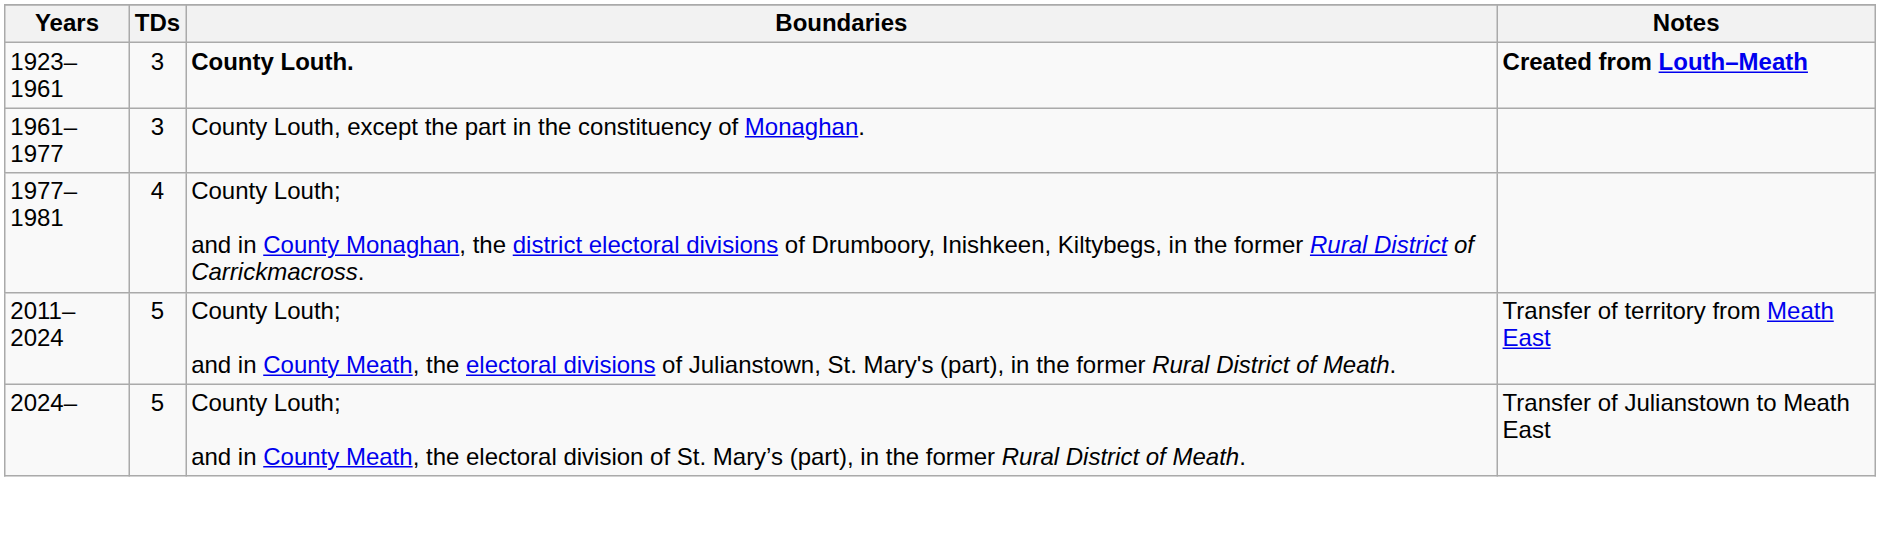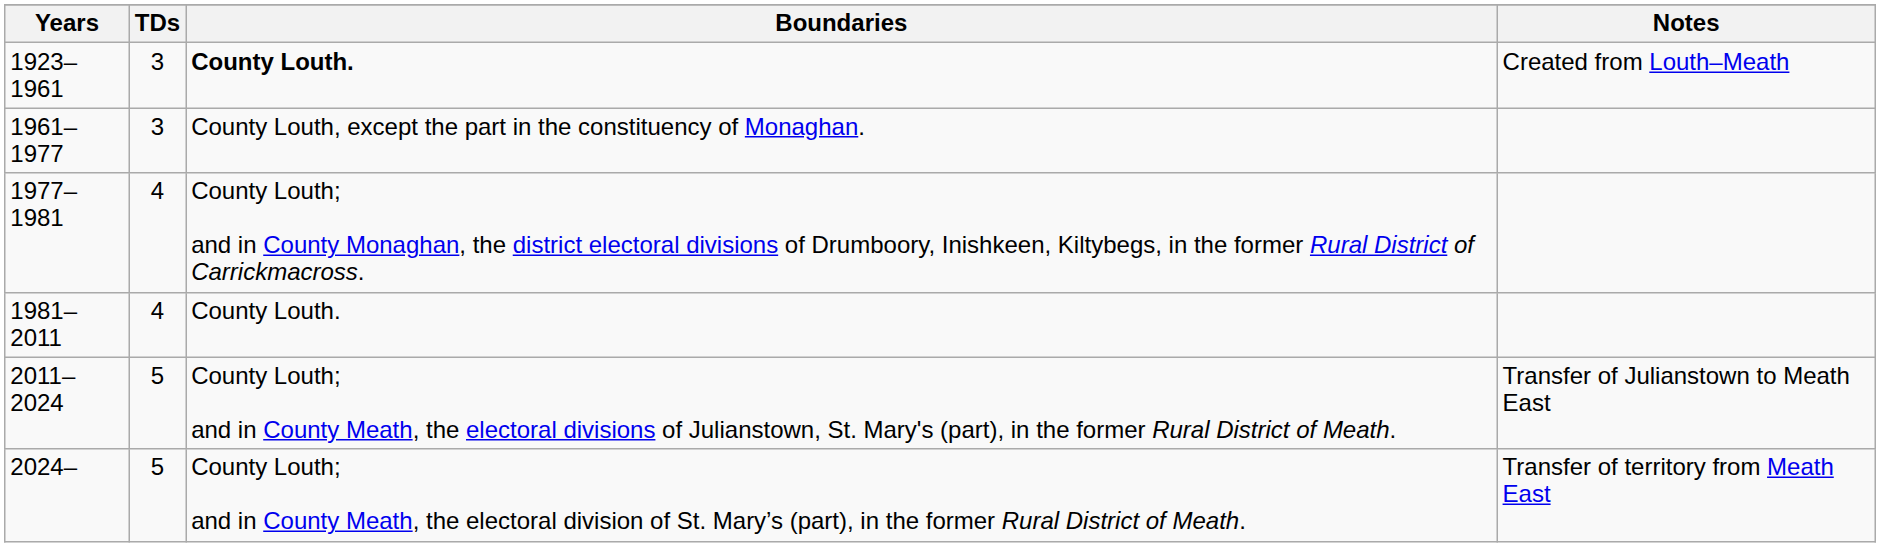1923–1961 | Notes: bold -> normal
+ row: 1981–2011 | 4 | County Louth.
2011–2024 | Notes: Transfer of territory from Meath East -> Transfer of Julianstown to Meath East
2024– | Notes: Transfer of Julianstown to Meath East -> Transfer of territory from Meath East
